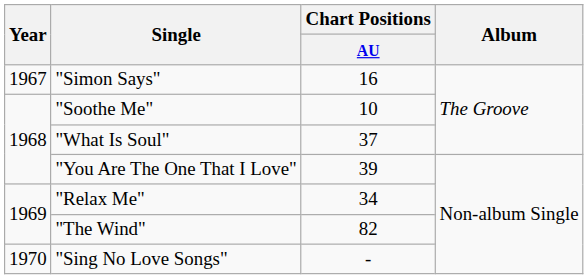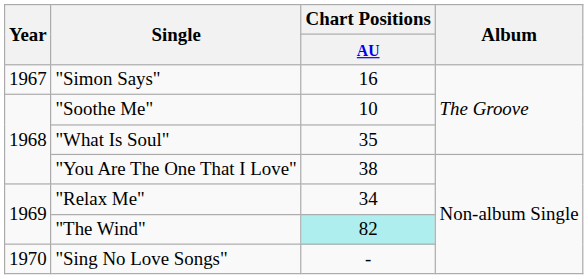"What Is Soul" | Chart Positions / AU: 37 -> 35
"You Are The One That I Love" | Chart Positions / AU: 39 -> 38
"The Wind" | Chart Positions / AU: no background -> paleturquoise background
